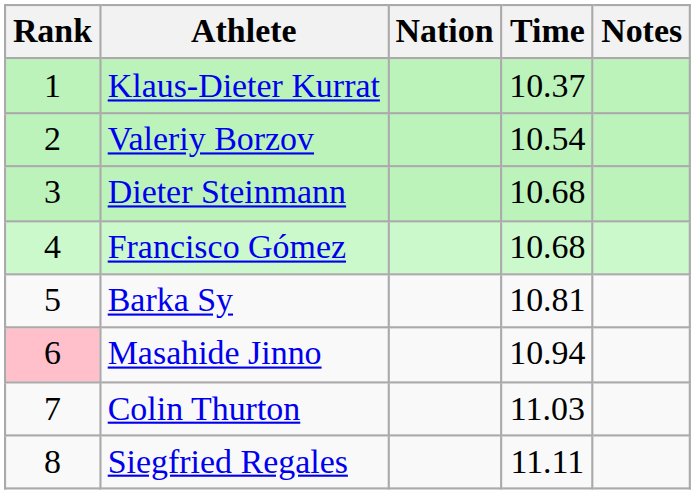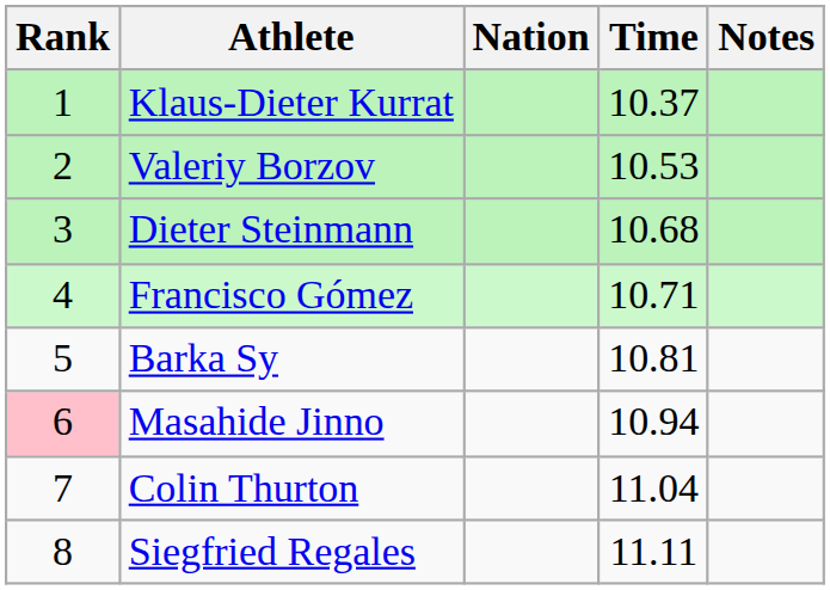Valeriy Borzov | Time: 10.54 -> 10.53
Francisco Gómez | Time: 10.68 -> 10.71
Colin Thurton | Time: 11.03 -> 11.04
